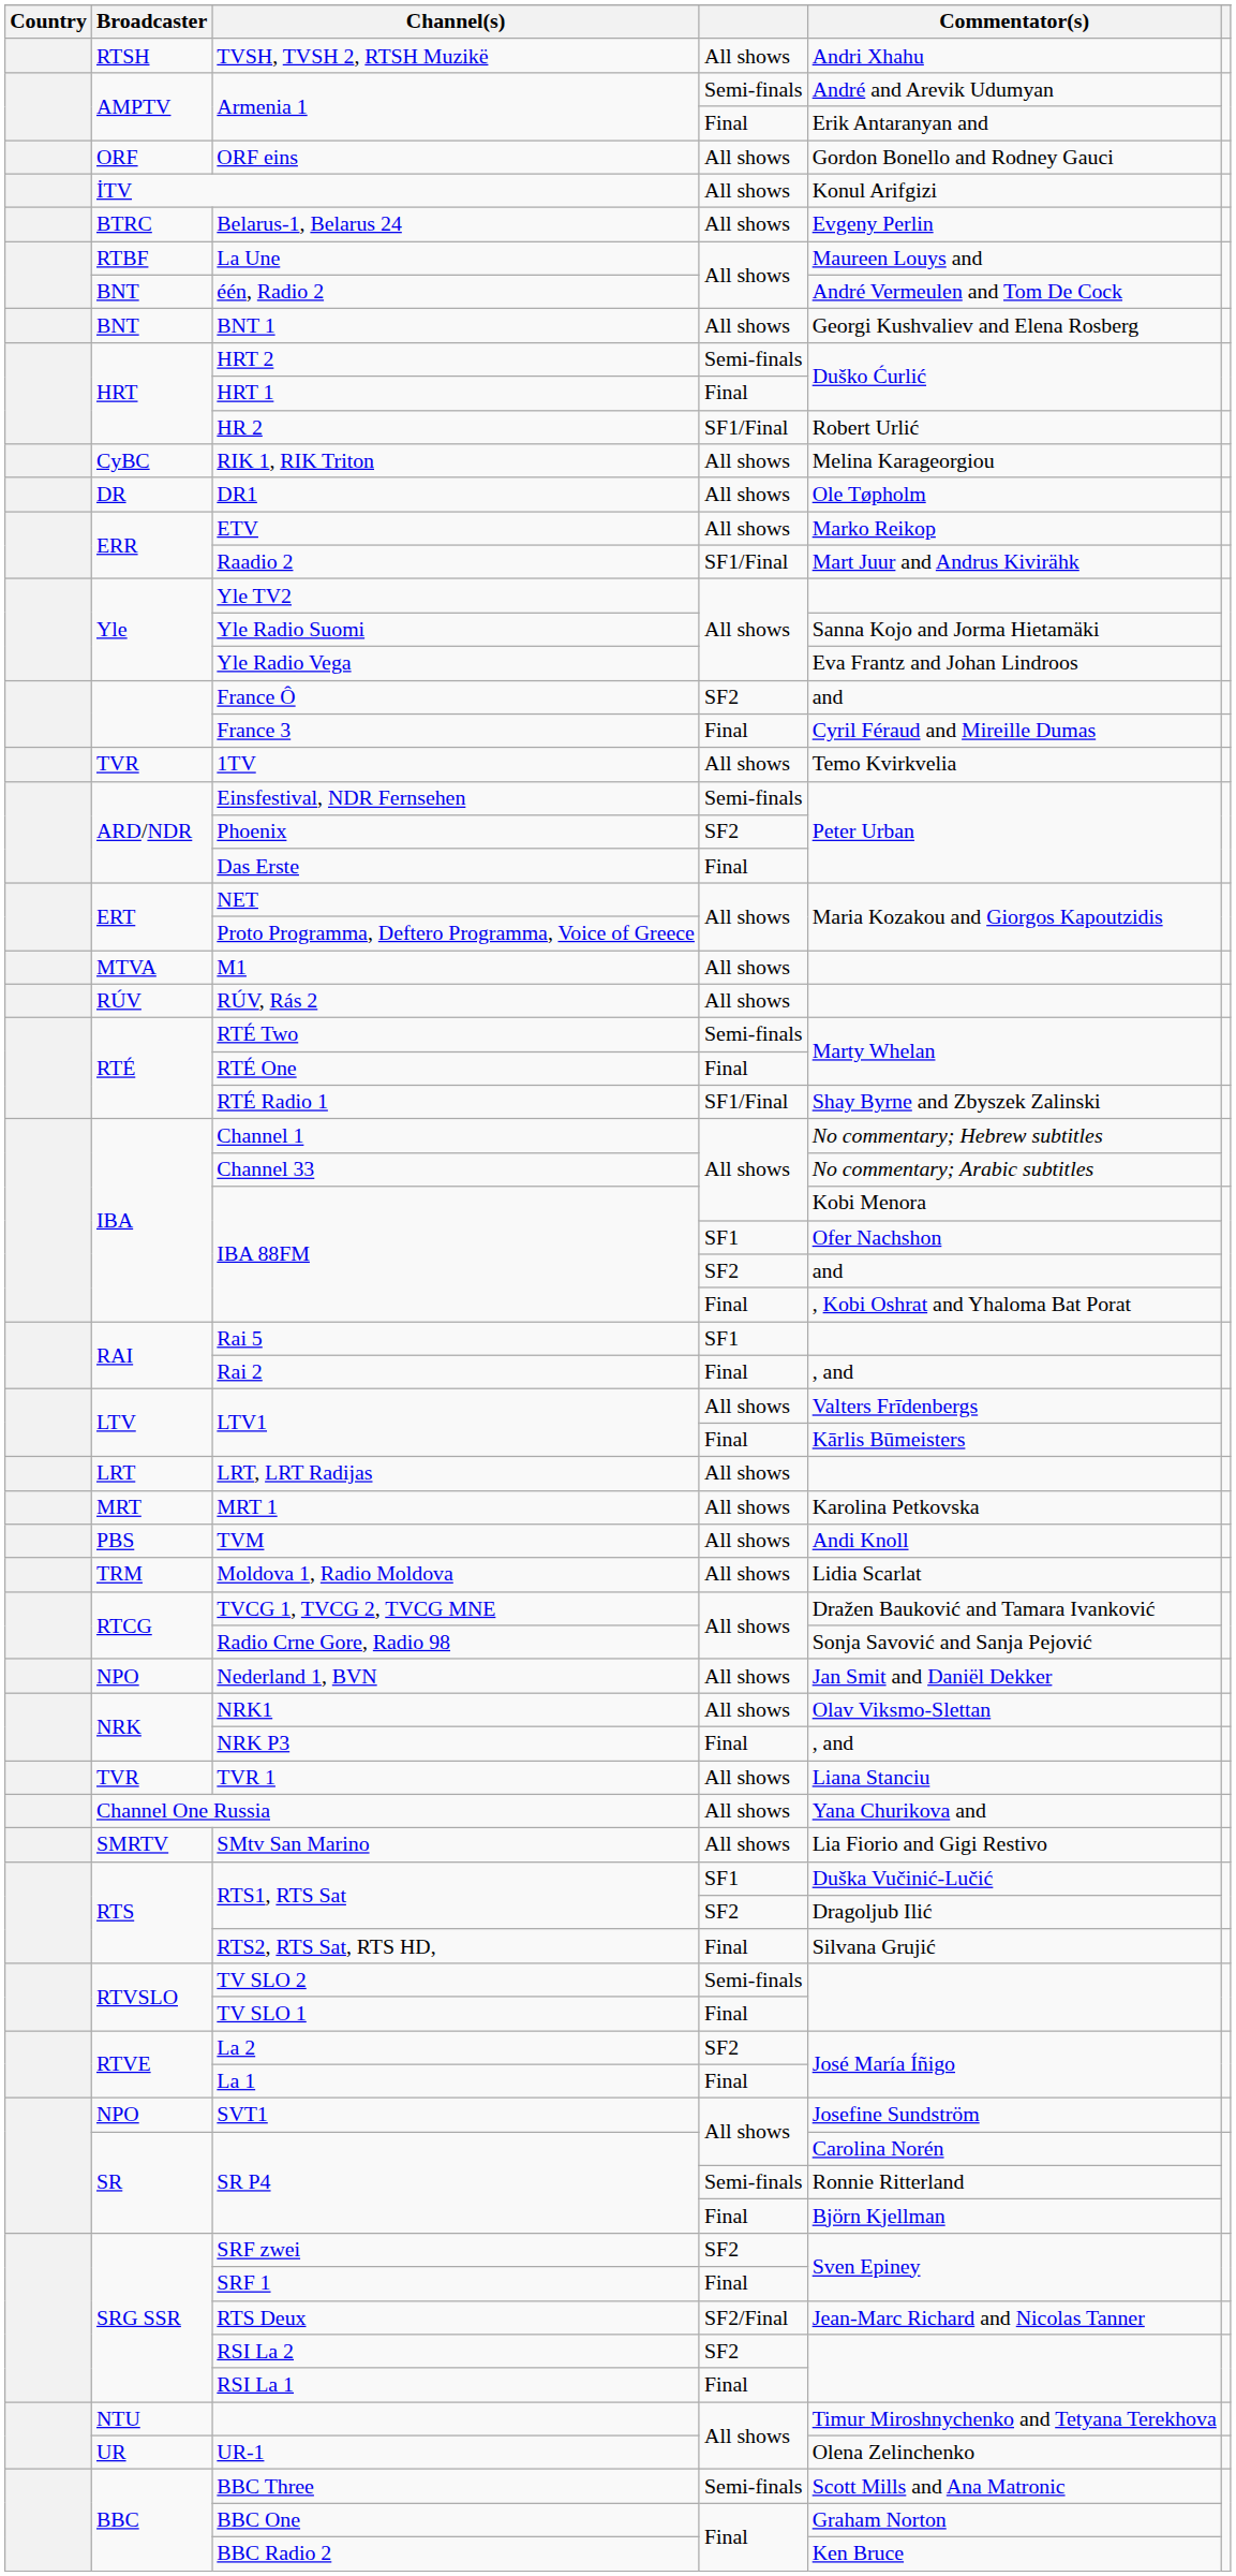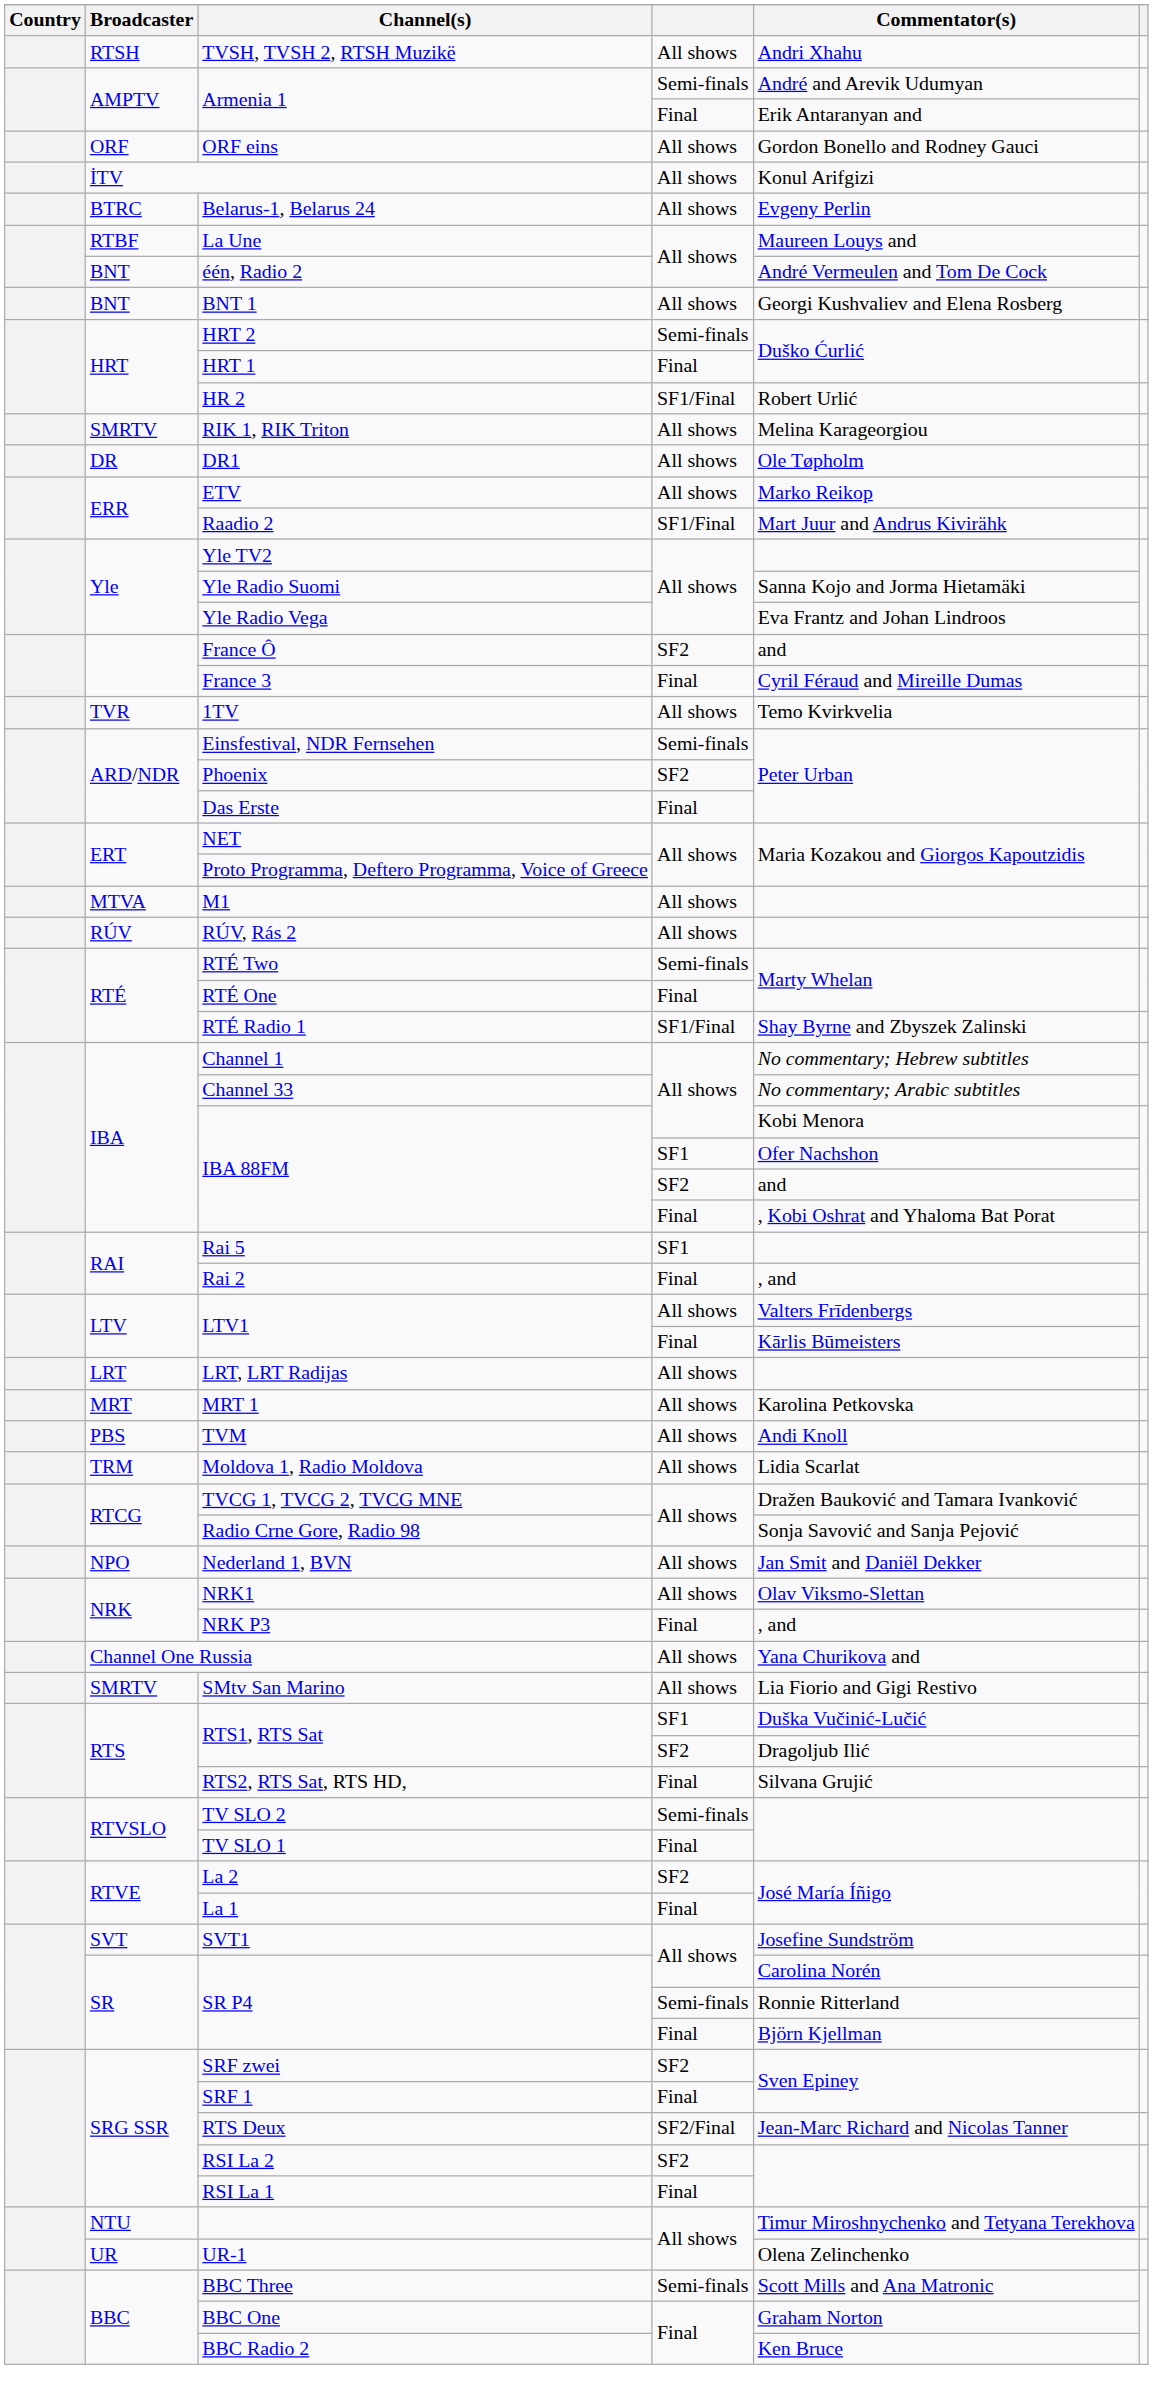RIK 1, RIK Triton | Broadcaster: CyBC -> SMRTV
- row: TVR | TVR 1 | All shows | Liana Stanciu
SVT1 | Broadcaster: NPO -> SVT
